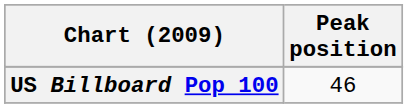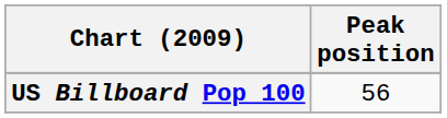US Billboard Pop 100 | Peak position: 46 -> 56
